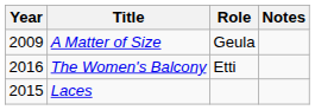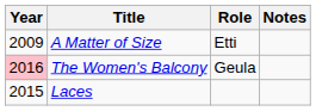A Matter of Size | Role: Geula -> Etti
The Women's Balcony | Year: no background -> pink background
The Women's Balcony | Role: Etti -> Geula
